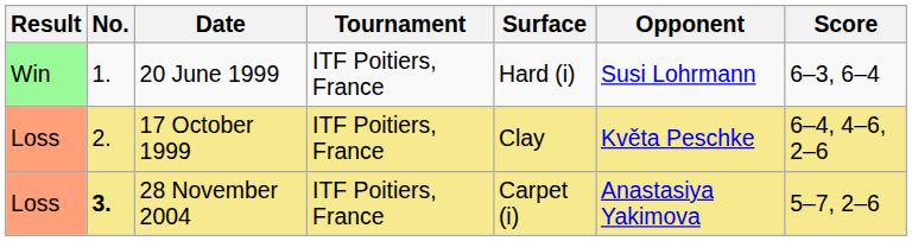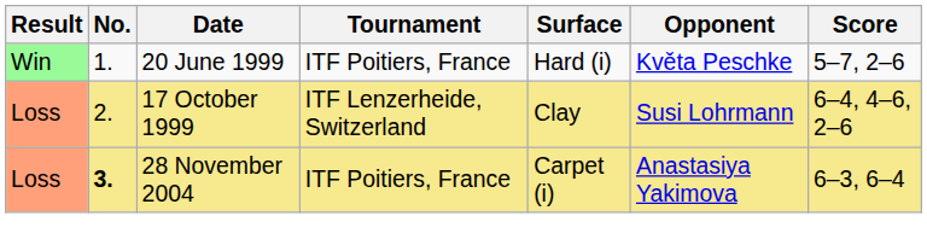20 June 1999 | Opponent: Susi Lohrmann -> Květa Peschke
20 June 1999 | Score: 6–3, 6–4 -> 5–7, 2–6
17 October 1999 | Tournament: ITF Poitiers, France -> ITF Lenzerheide, Switzerland
17 October 1999 | Opponent: Květa Peschke -> Susi Lohrmann
28 November 2004 | Score: 5–7, 2–6 -> 6–3, 6–4
